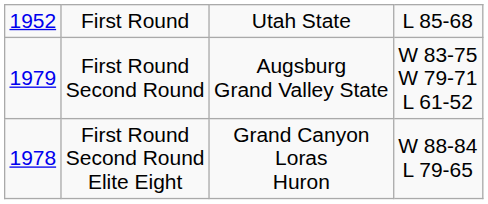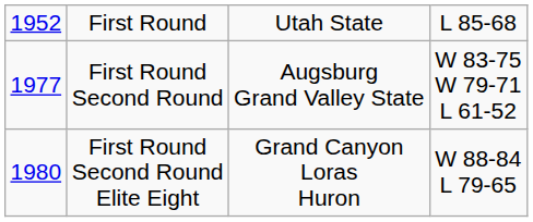First Round Second Round | column 1: 1979 -> 1977
First Round Second Round Elite Eight | column 1: 1978 -> 1980
